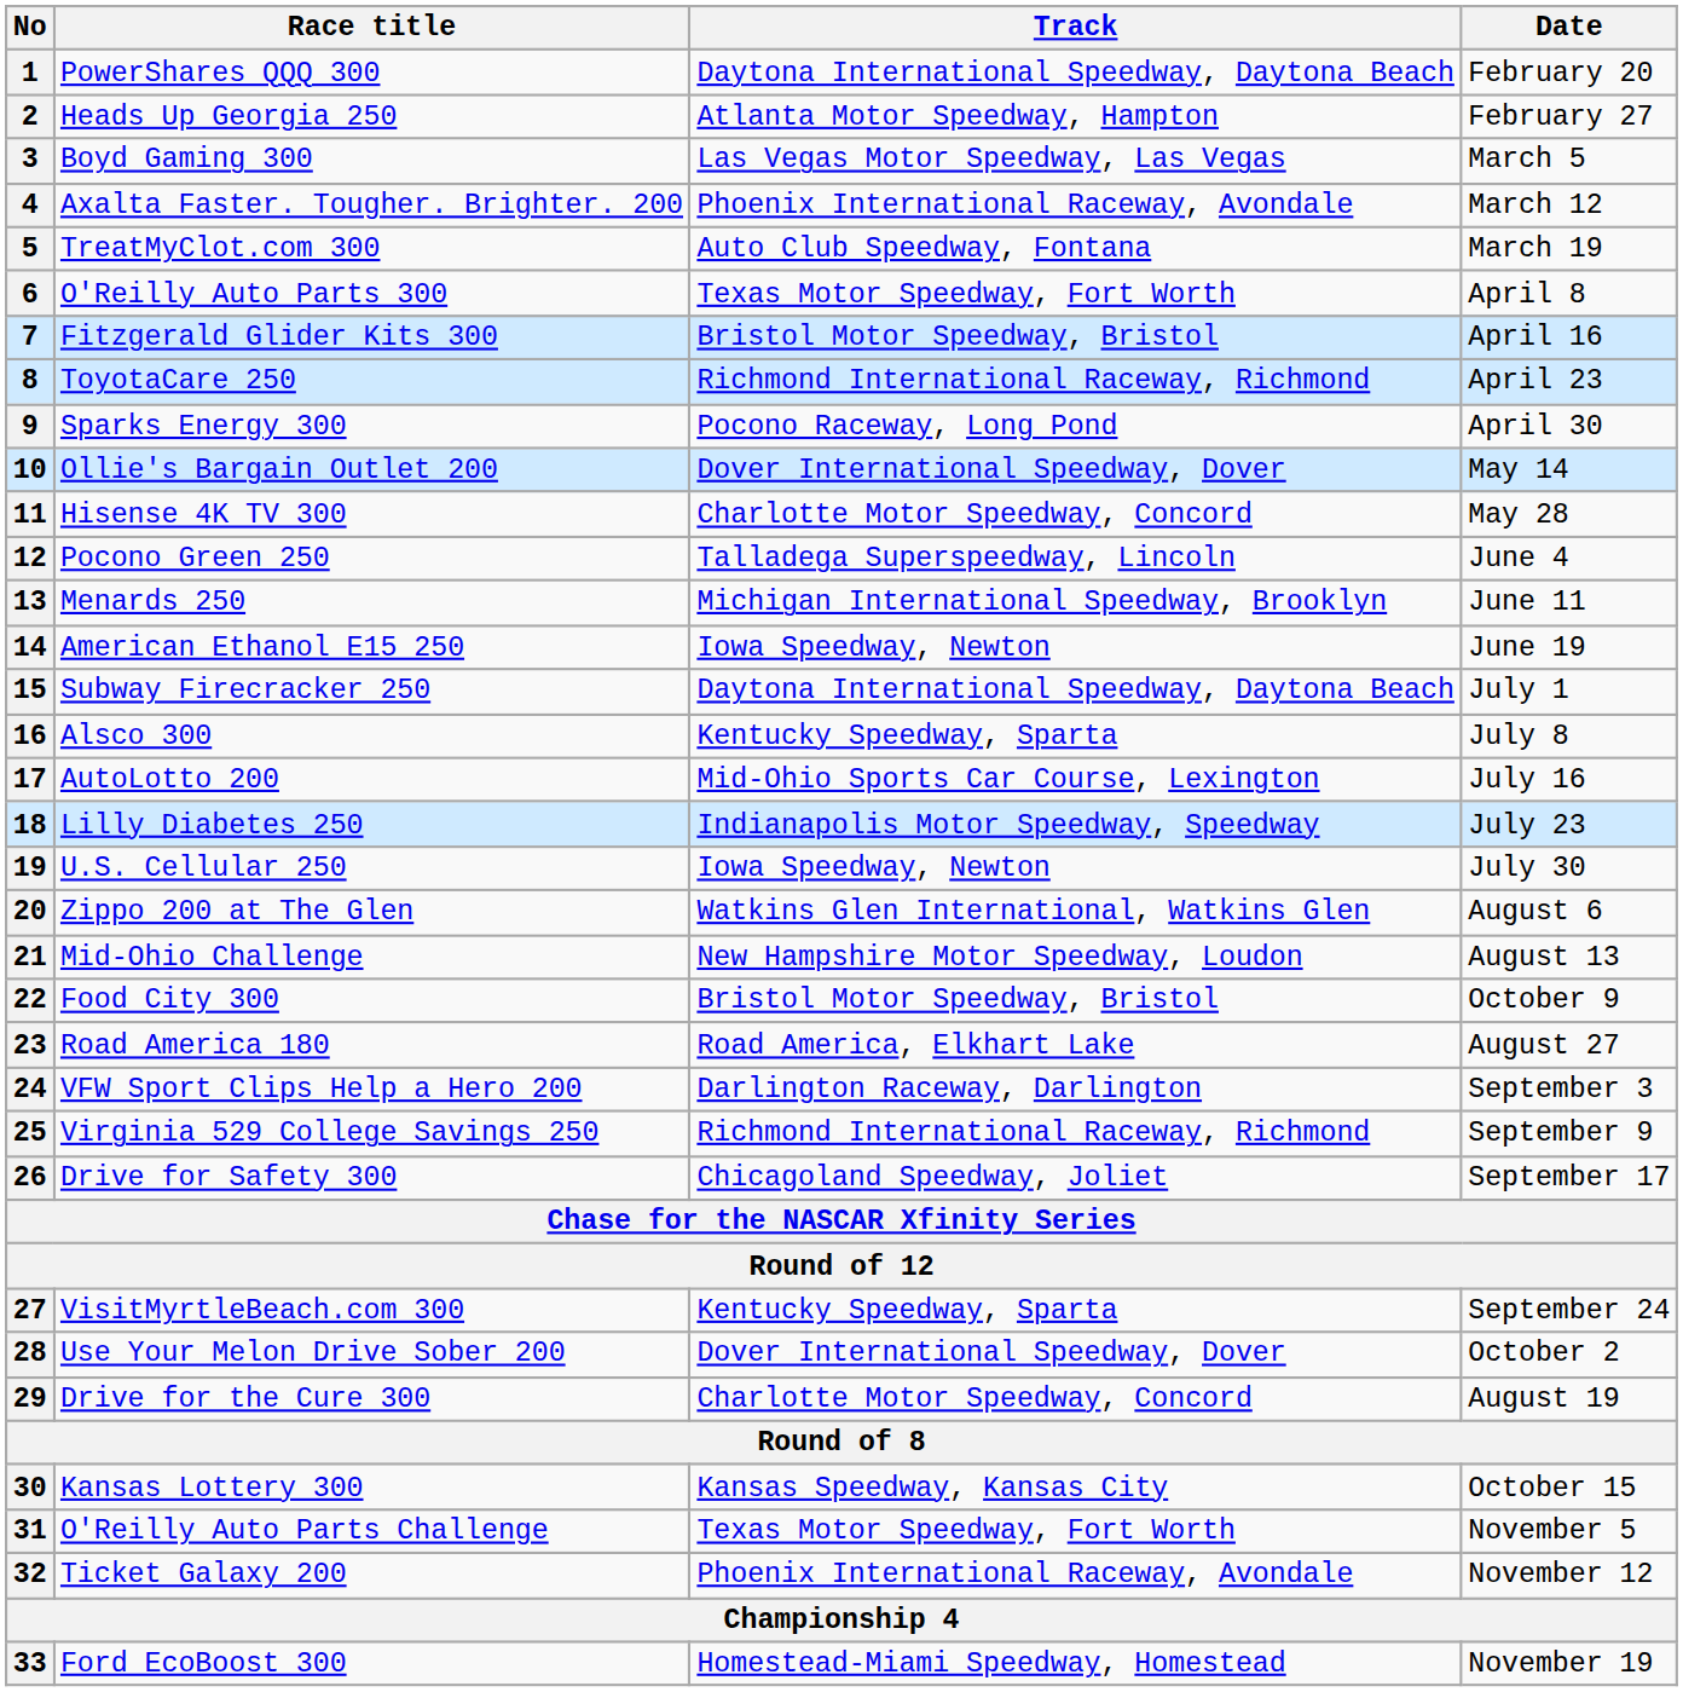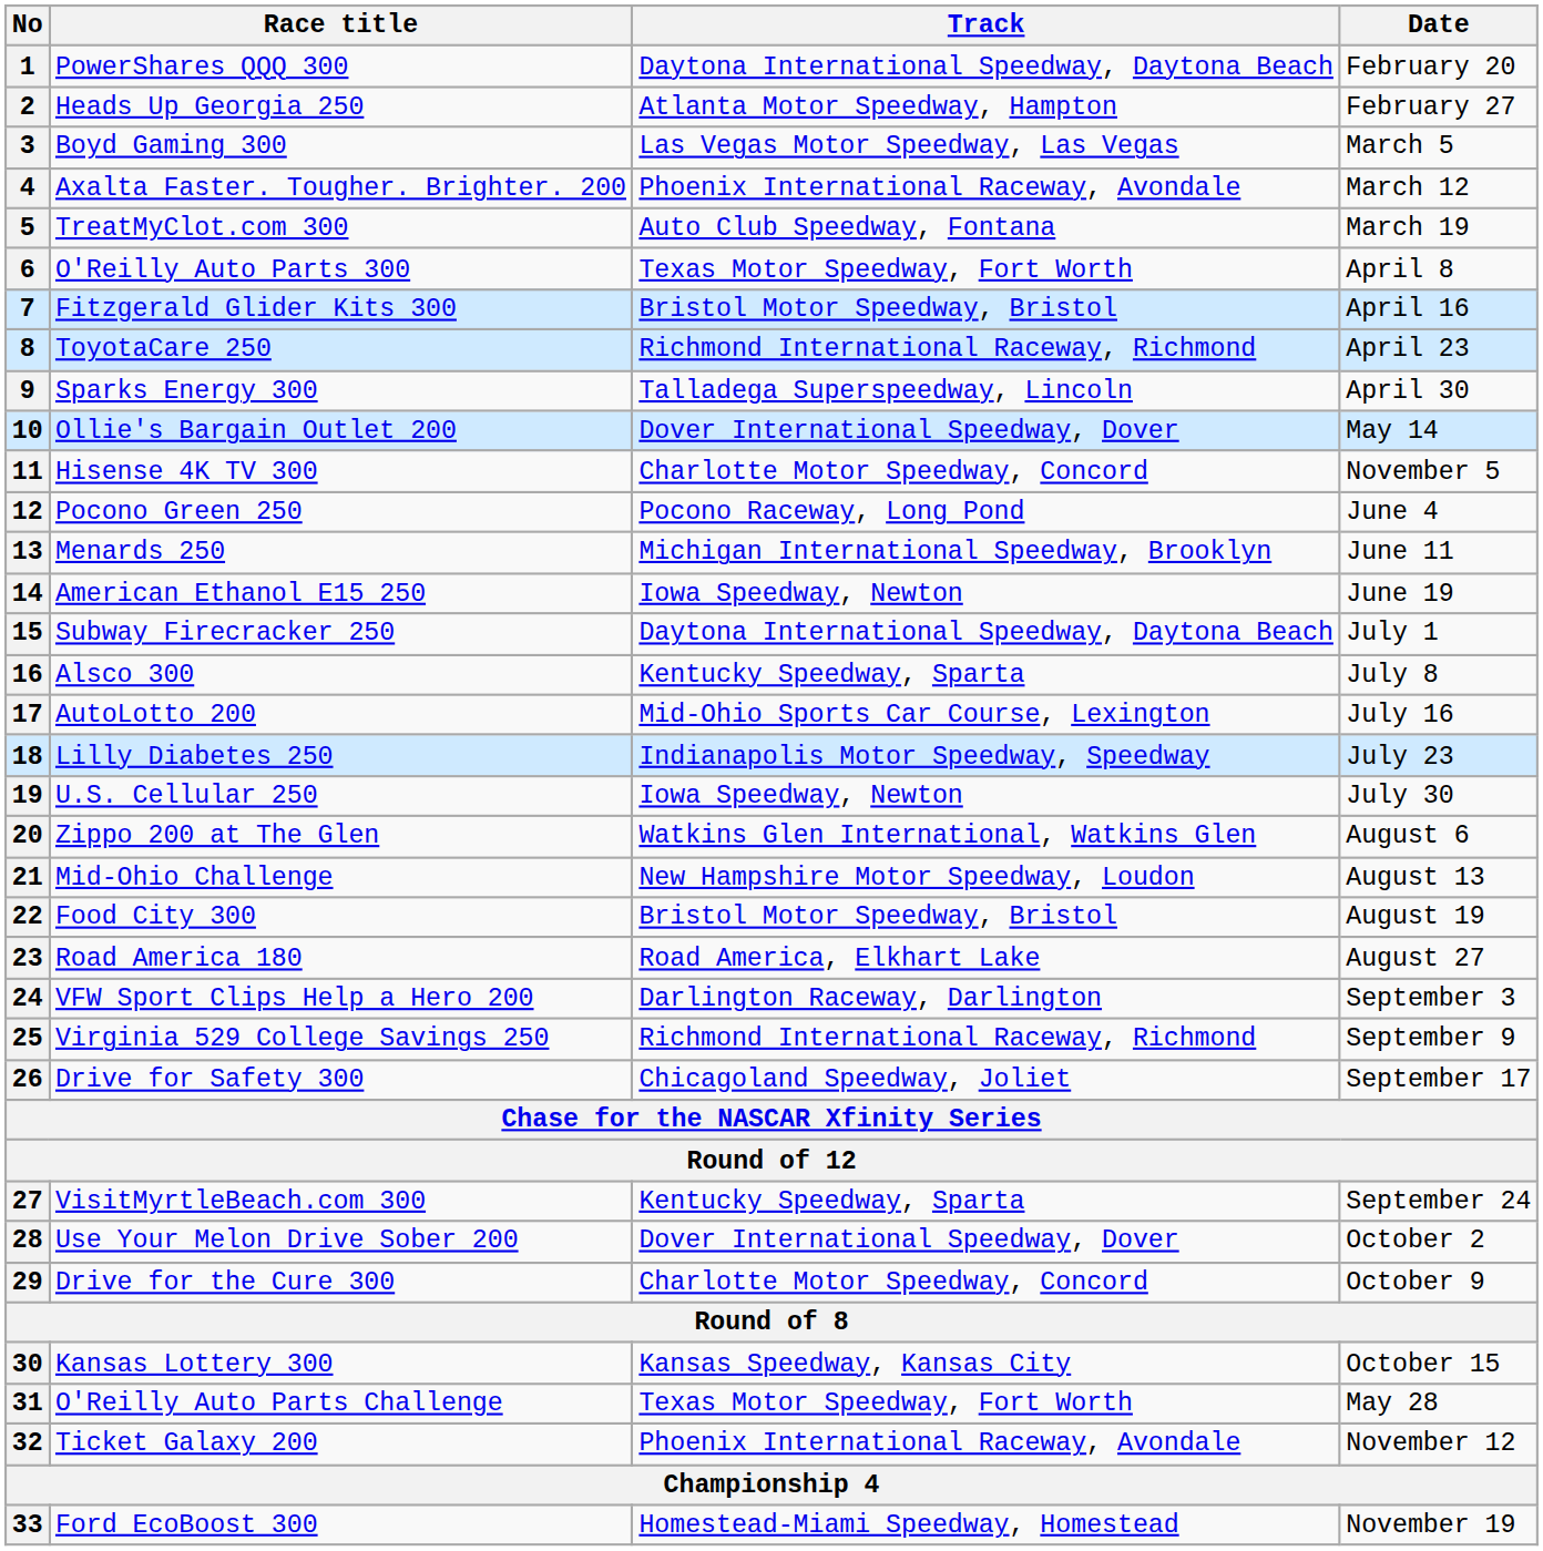Sparks Energy 300 | Track: Pocono Raceway, Long Pond -> Talladega Superspeedway, Lincoln
Hisense 4K TV 300 | Date: May 28 -> November 5
Pocono Green 250 | Track: Talladega Superspeedway, Lincoln -> Pocono Raceway, Long Pond
Food City 300 | Date: October 9 -> August 19
Drive for the Cure 300 | Date: August 19 -> October 9
O'Reilly Auto Parts Challenge | Date: November 5 -> May 28
